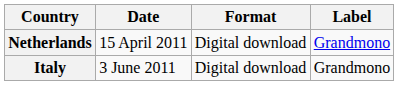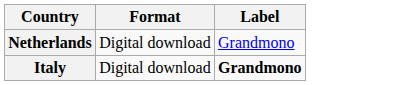- column: Date | 15 April 2011 | 3 June 2011
Italy | Label: normal -> bold
